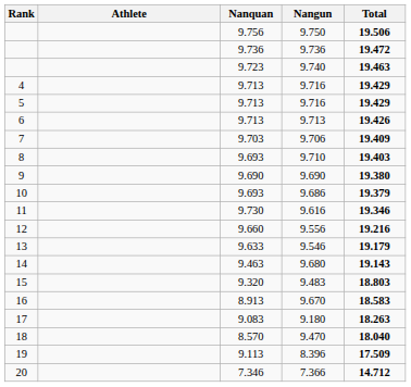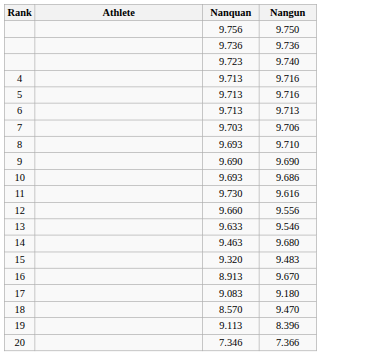- column: Total | 19.506 | 19.472 | 19.463 | 19.429 | 19.429 | 19.426 | 19.409 | 19.403 | 19.380 | 19.379 | 19.346 | 19.216 | 19.179 | 19.143 | 18.803 | 18.583 | 18.263 | 18.040 | 17.509 | 14.712
